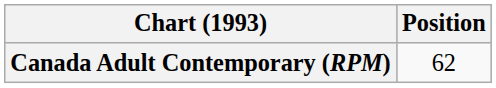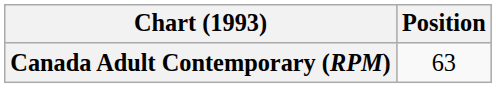Canada Adult Contemporary (RPM) | Position: 62 -> 63
